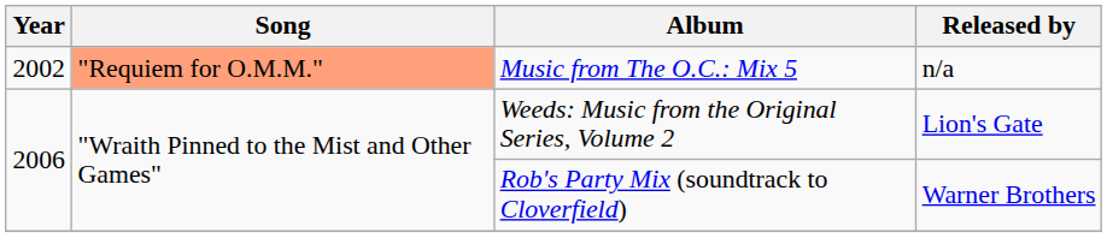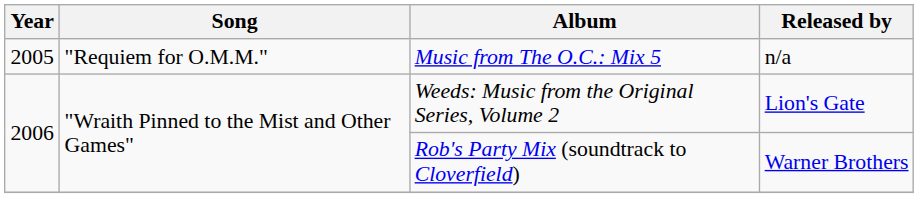Music from The O.C.: Mix 5 | Year: 2002 -> 2005
Music from The O.C.: Mix 5 | Song: lightsalmon background -> no background
